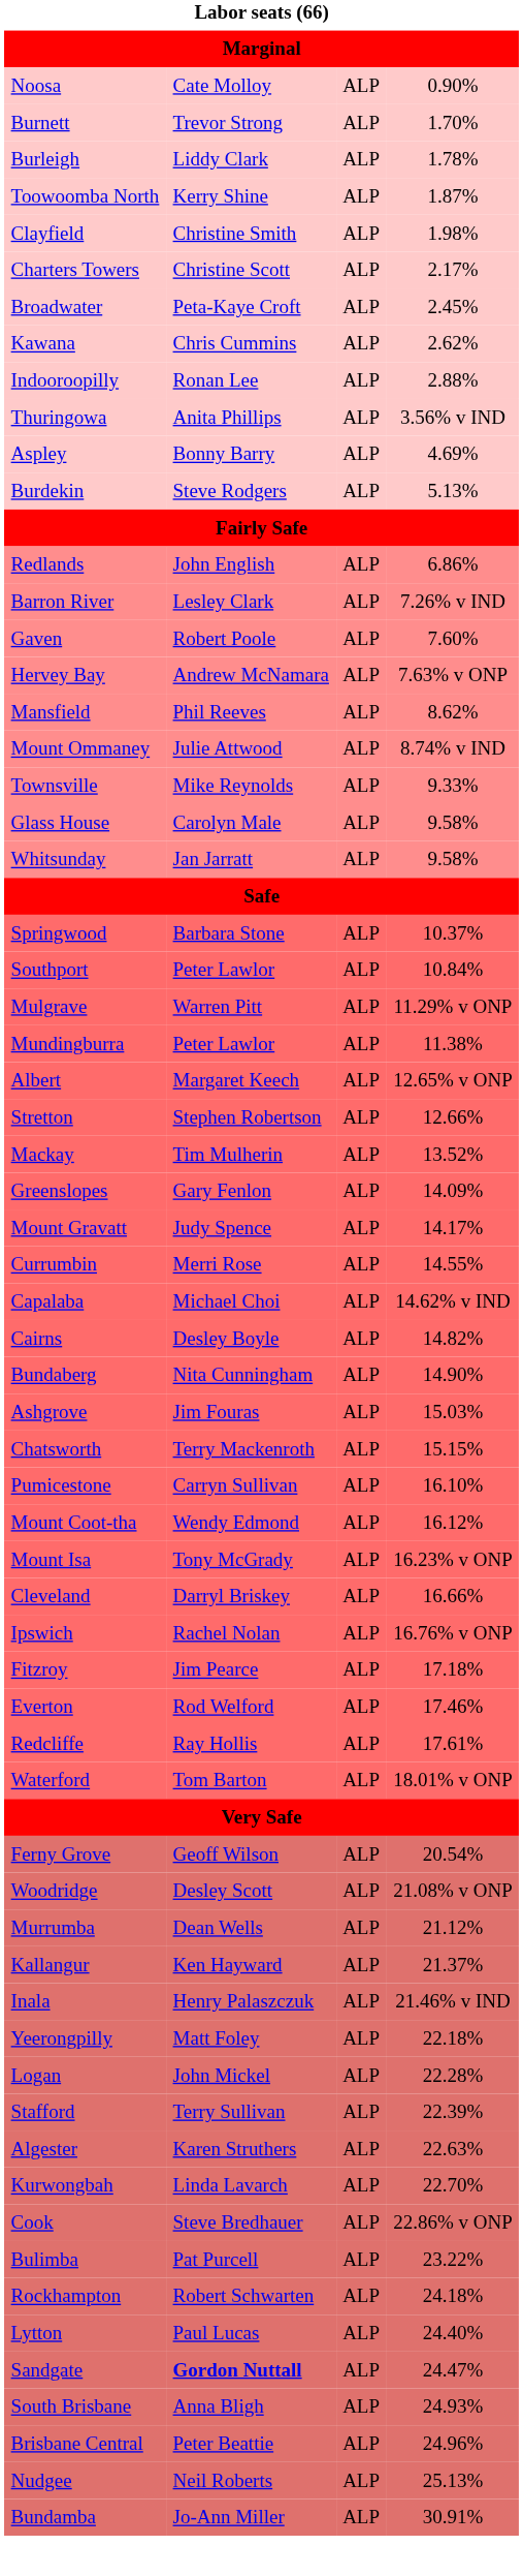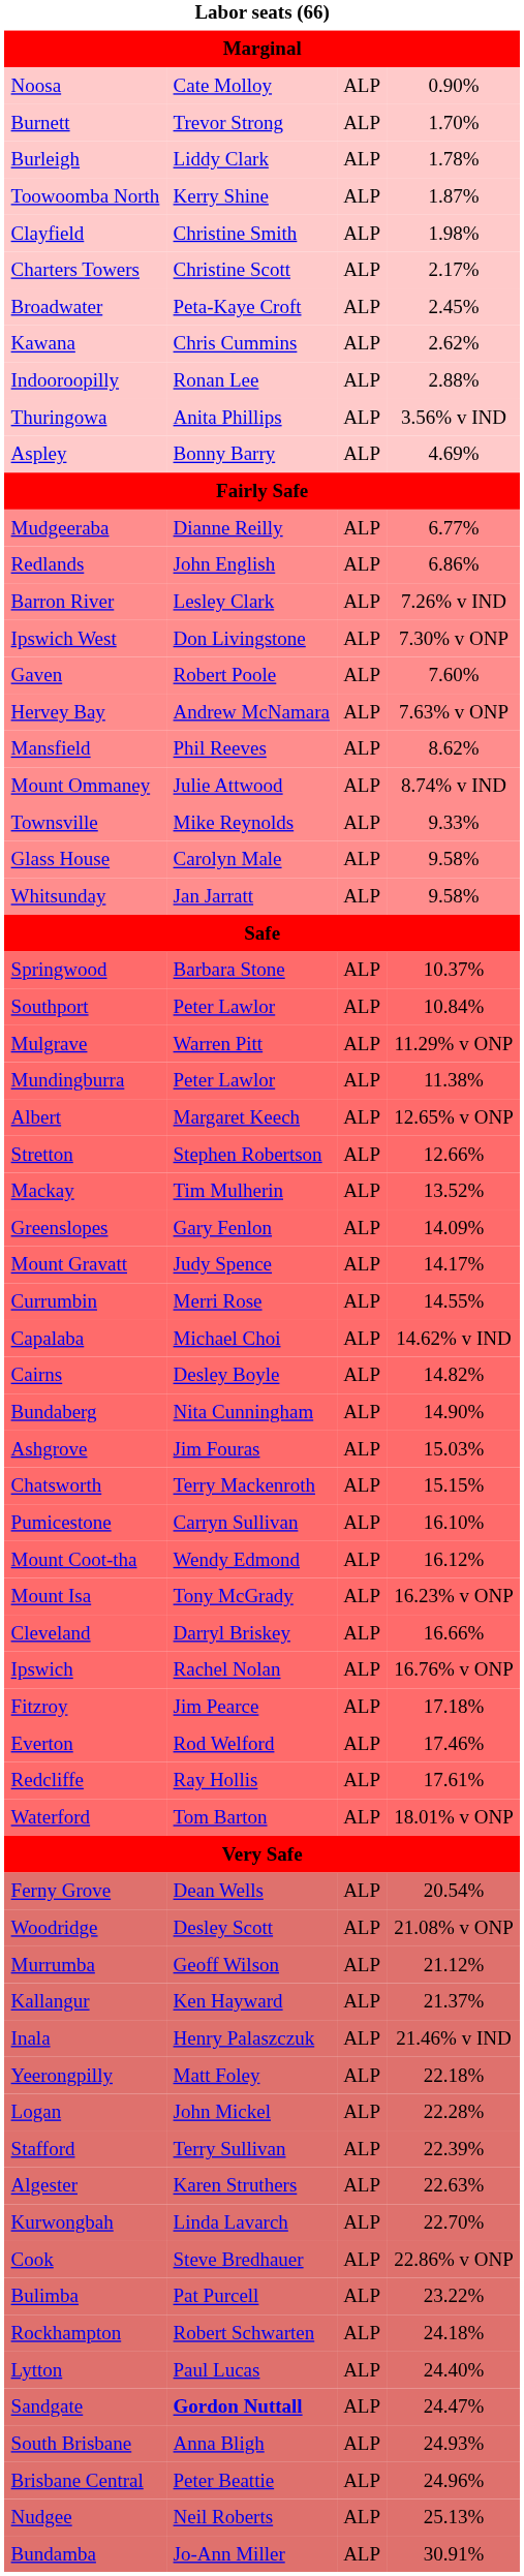- row: Burdekin | Steve Rodgers | ALP | 5.13%
+ row: Mudgeeraba | Dianne Reilly | ALP | 6.77%
+ row: Ipswich West | Don Livingstone | ALP | 7.30% v ONP
Ferny Grove | column 2: Geoff Wilson -> Dean Wells
Murrumba | column 2: Dean Wells -> Geoff Wilson
